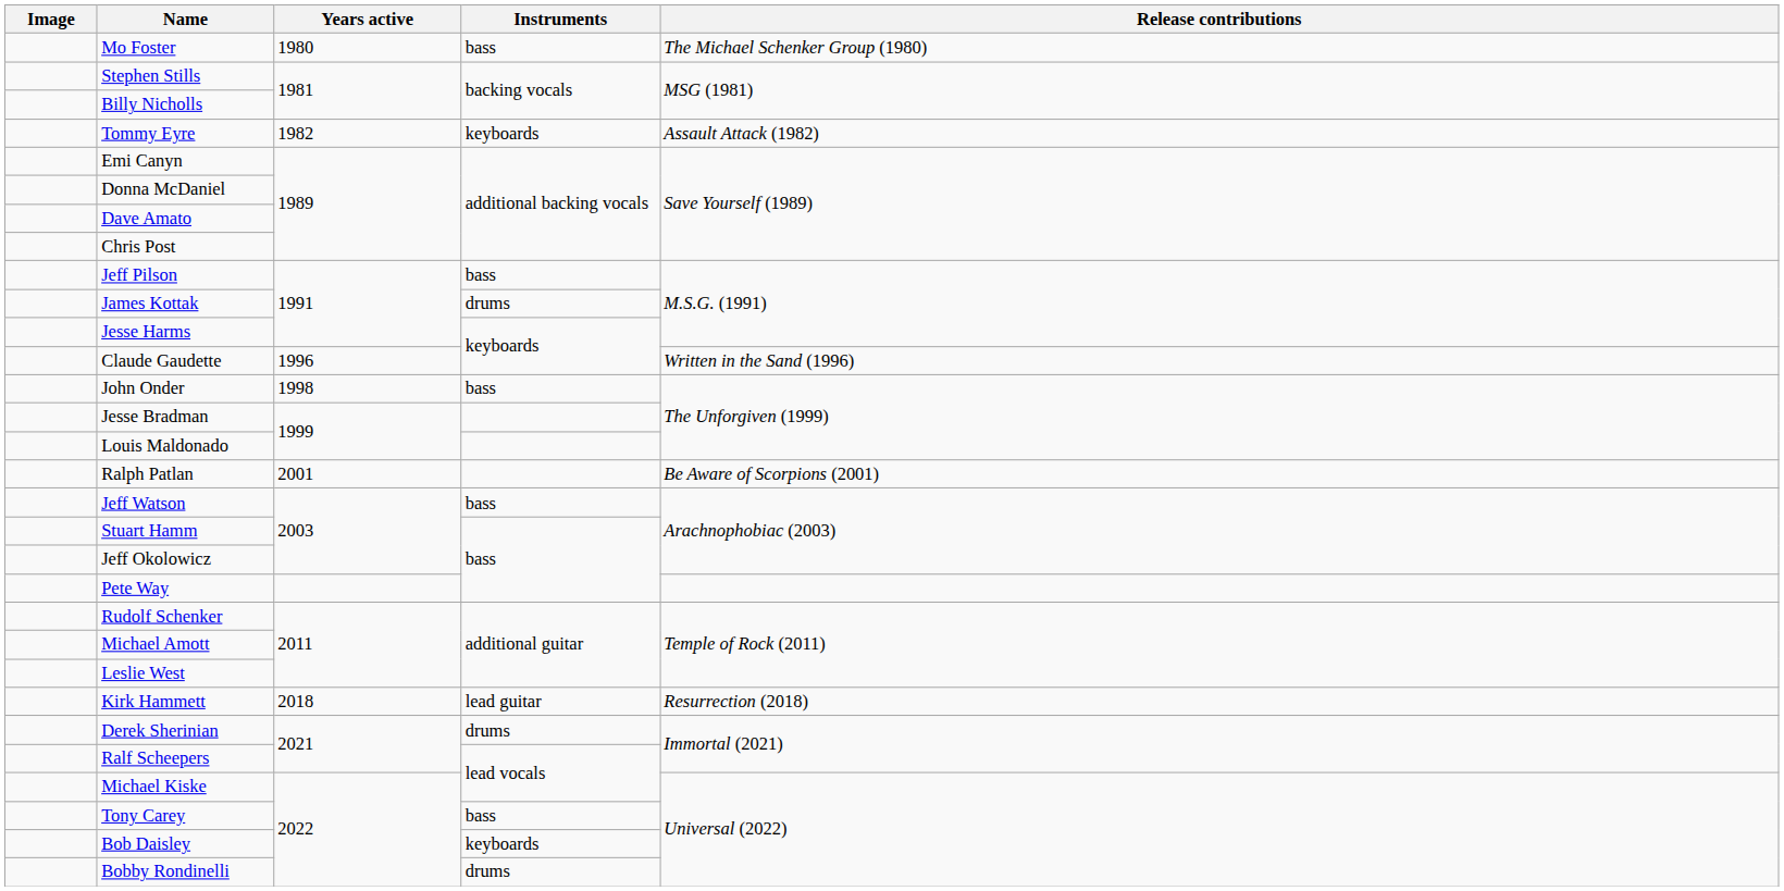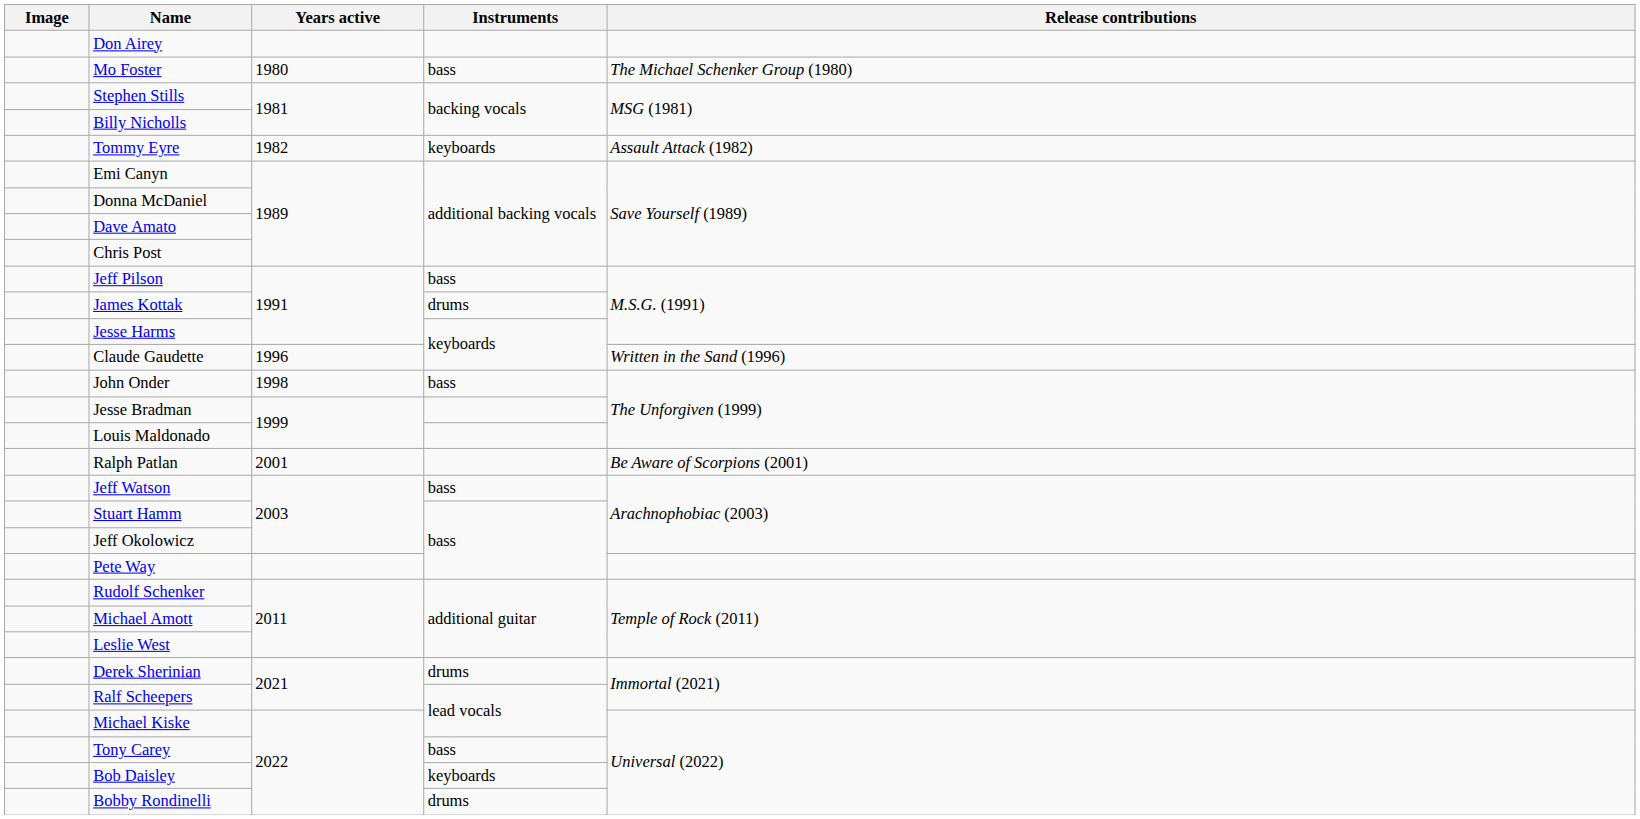+ row: Don Airey
- row: Kirk Hammett | 2018 | lead guitar | Resurrection (2018)
